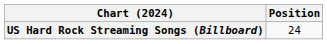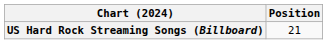US Hard Rock Streaming Songs (Billboard) | Position: 24 -> 21
